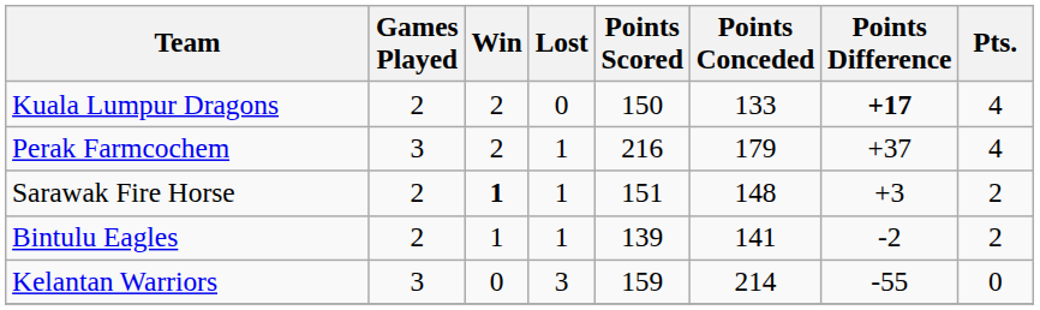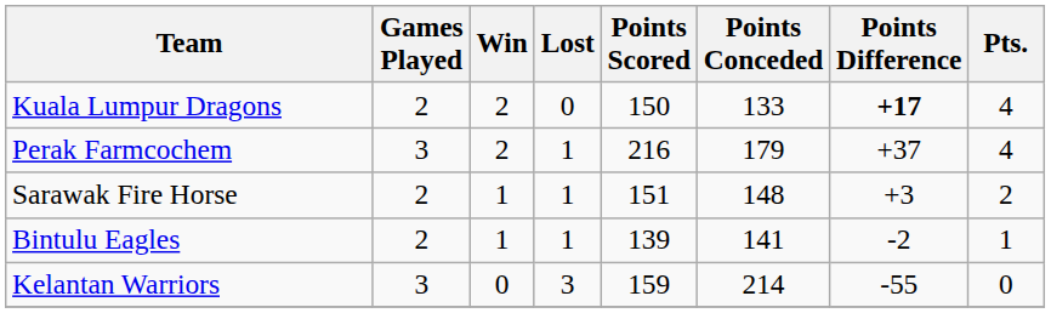Sarawak Fire Horse | Win: bold -> normal
Bintulu Eagles | Pts.: 2 -> 1
